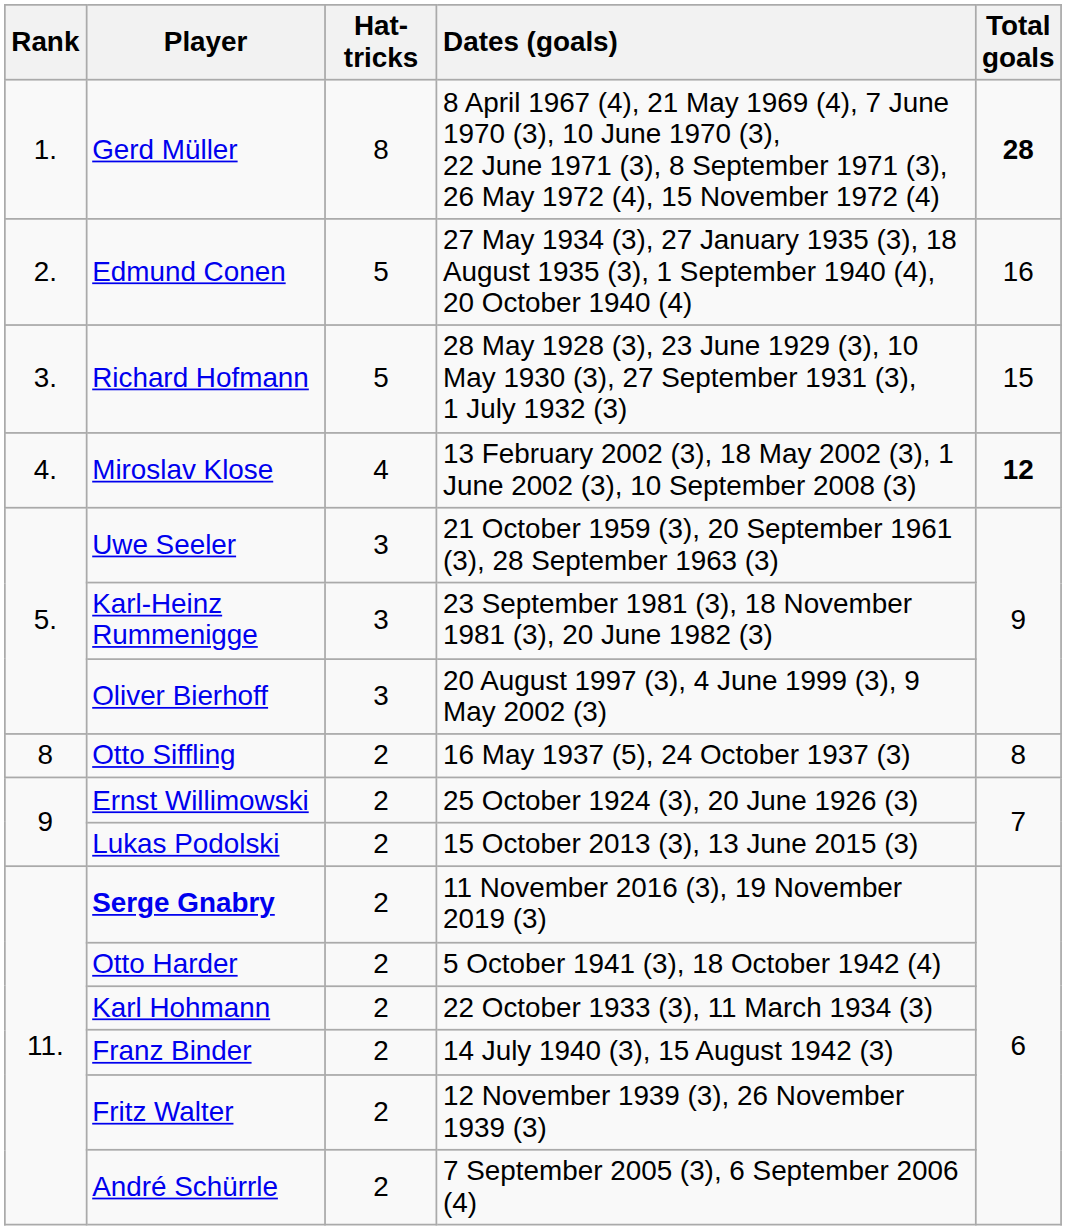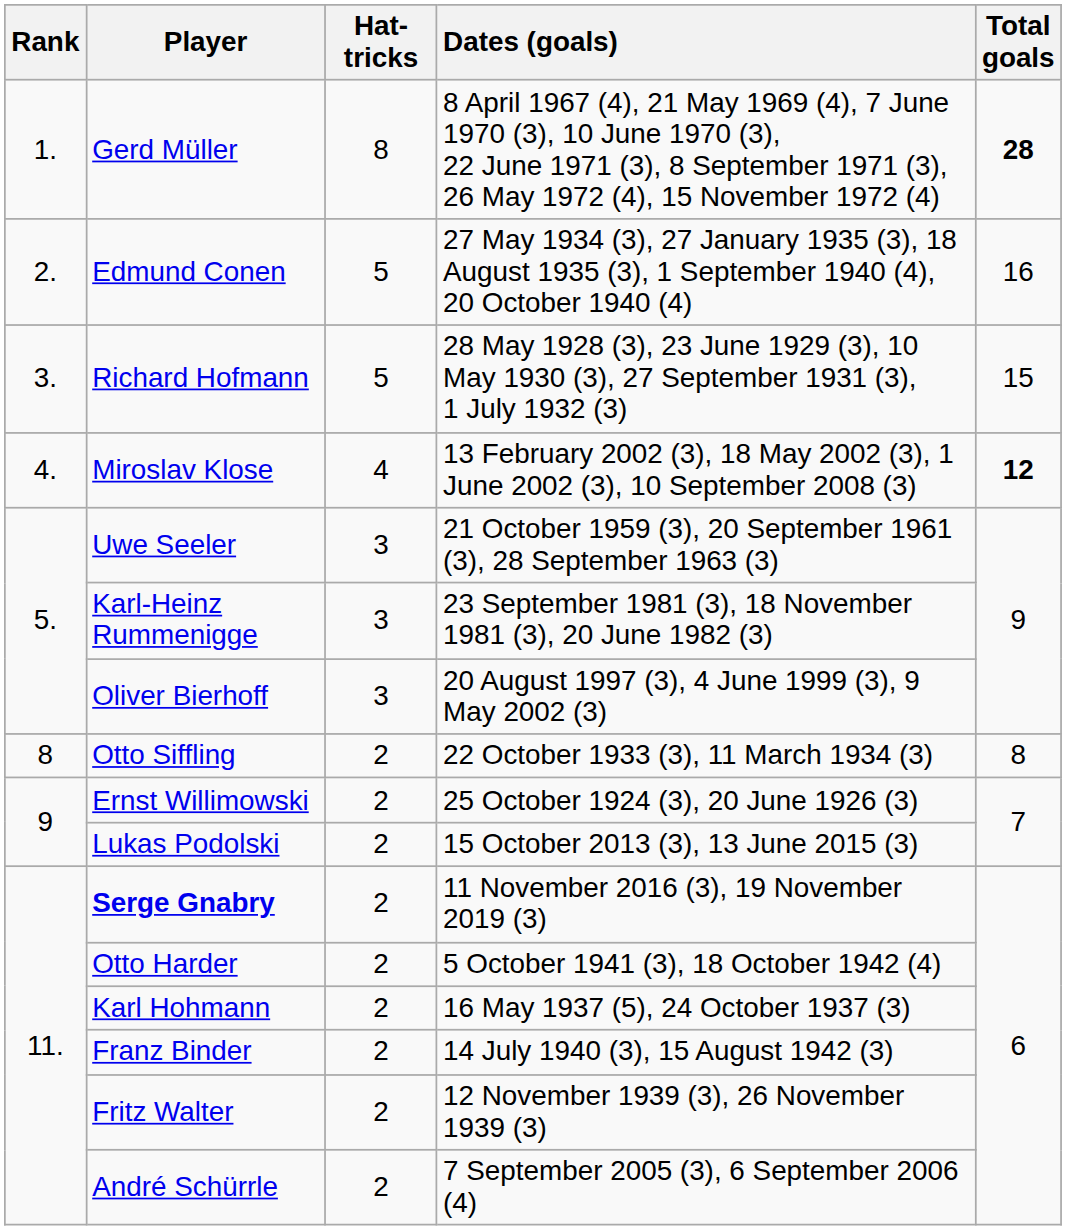Otto Siffling | Dates (goals): 16 May 1937 (5), 24 October 1937 (3) -> 22 October 1933 (3), 11 March 1934 (3)
Karl Hohmann | Dates (goals): 22 October 1933 (3), 11 March 1934 (3) -> 16 May 1937 (5), 24 October 1937 (3)
